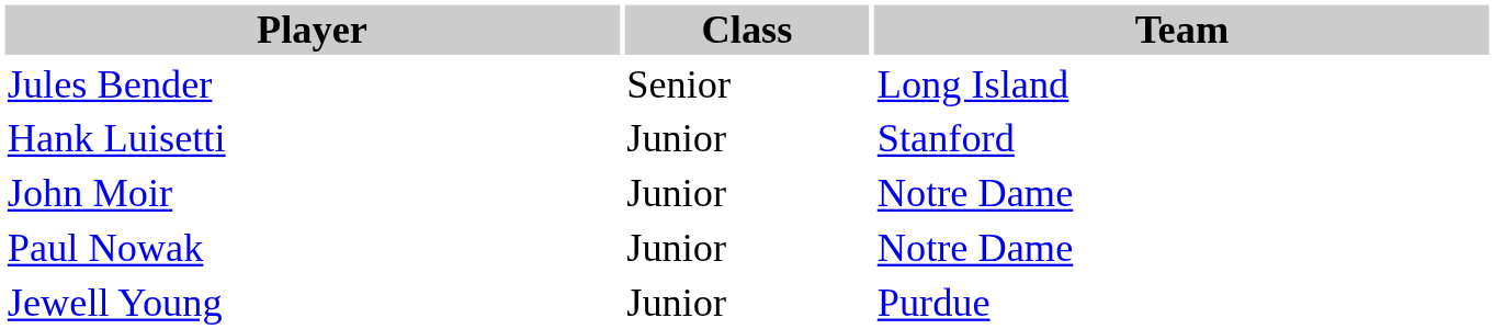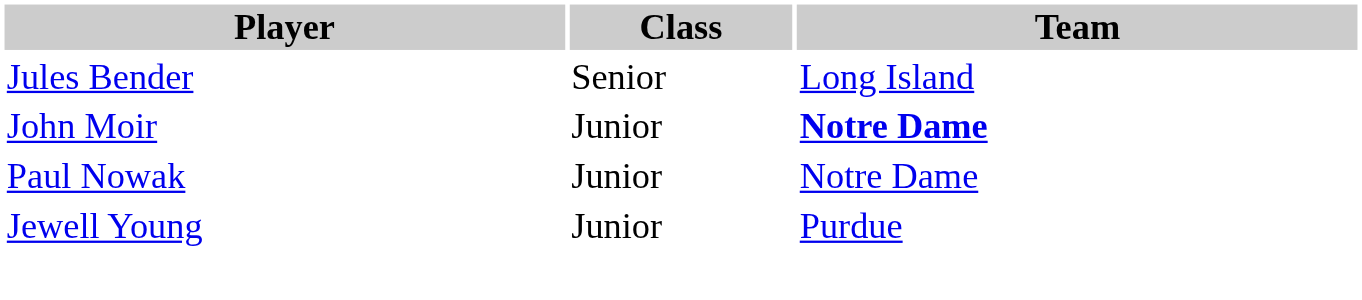- row: Hank Luisetti | Junior | Stanford
John Moir | Team: normal -> bold
